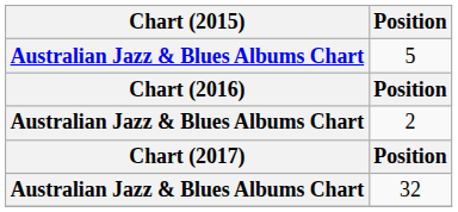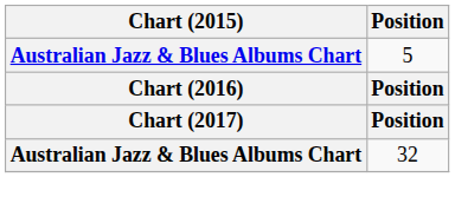- row: Australian Jazz & Blues Albums Chart | 2
